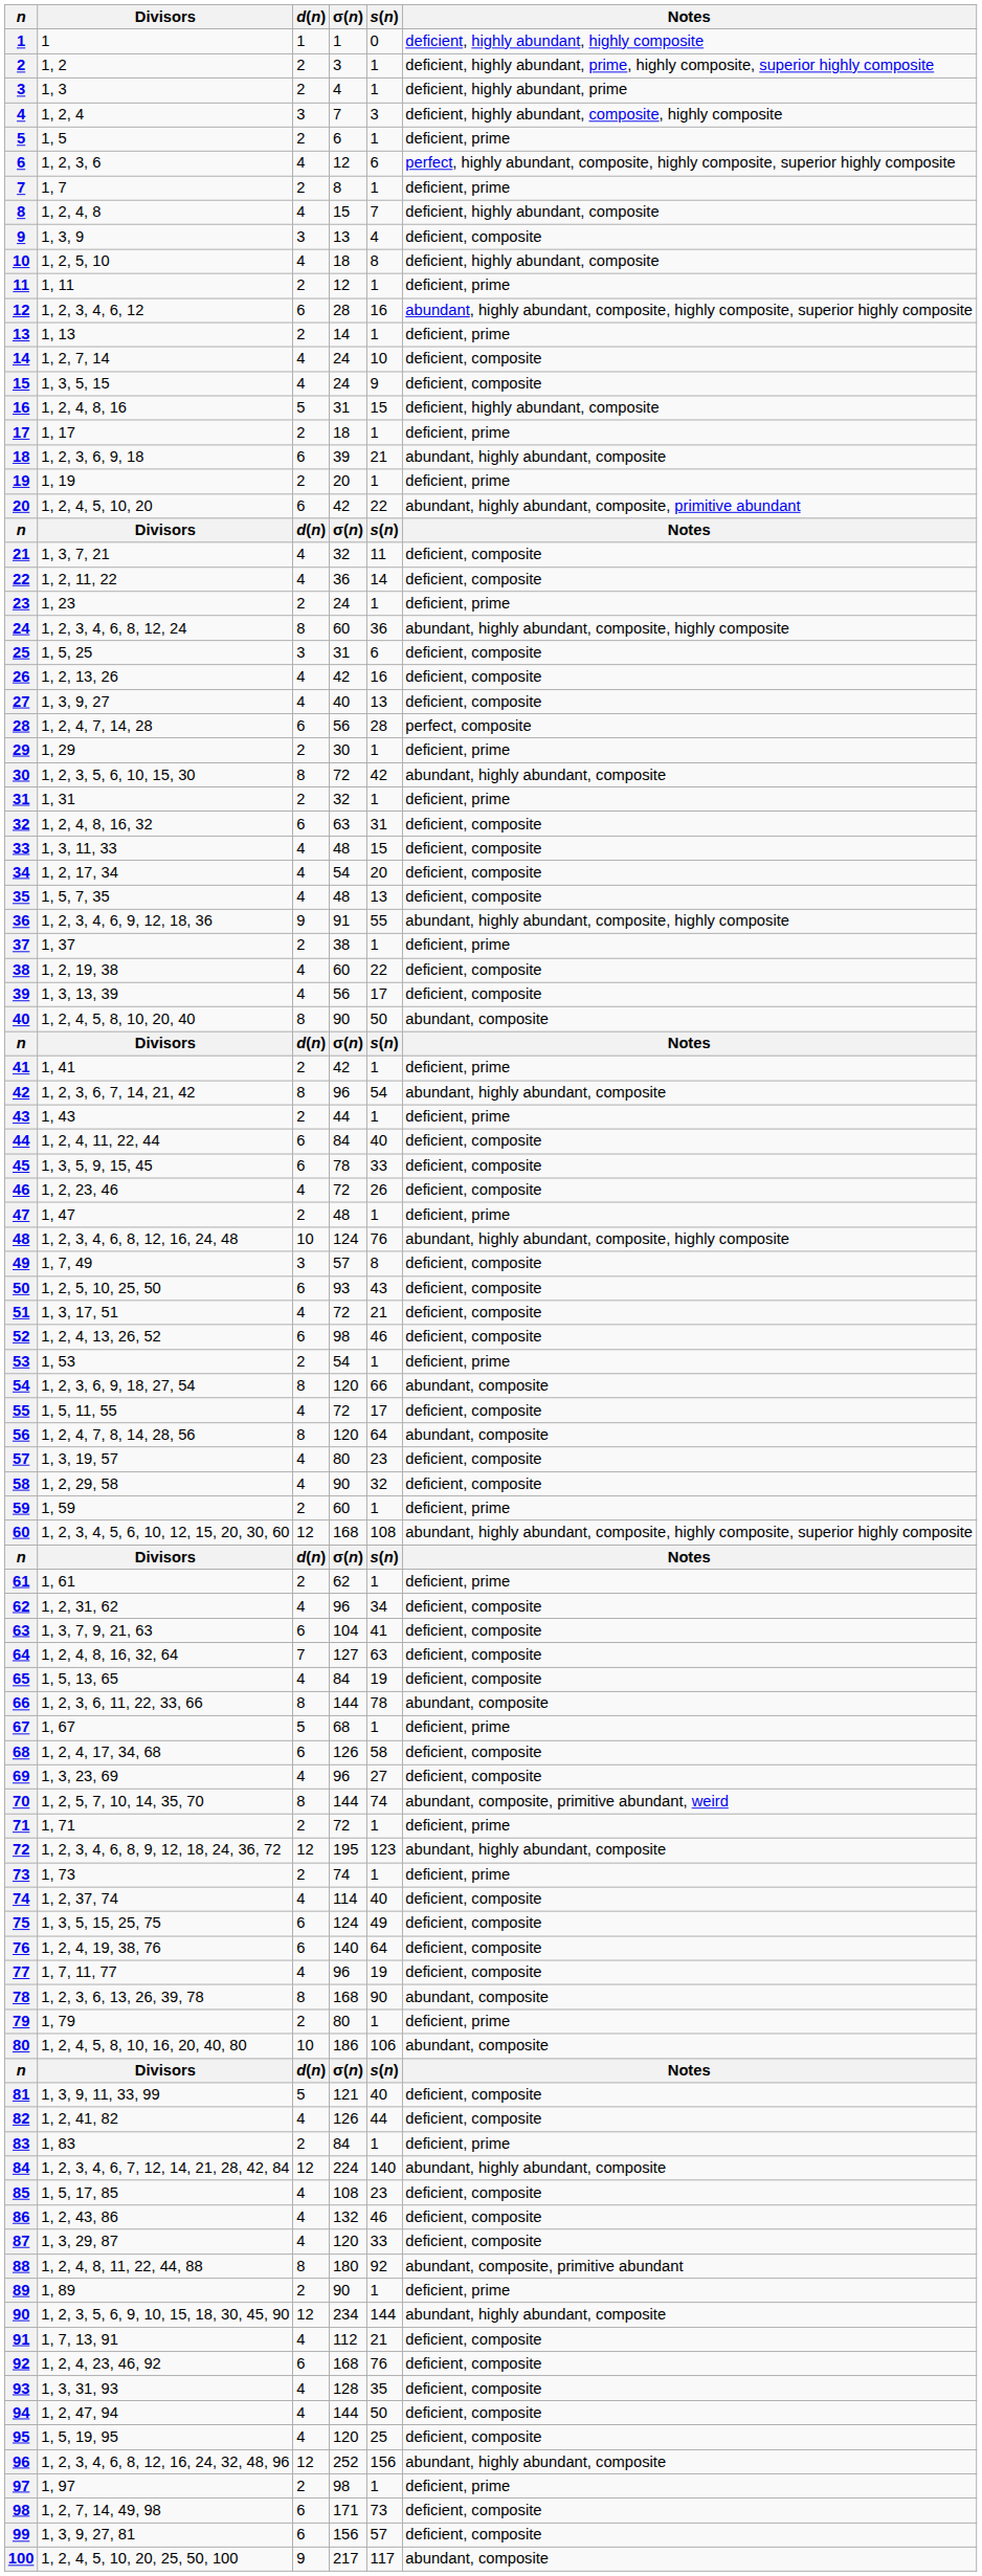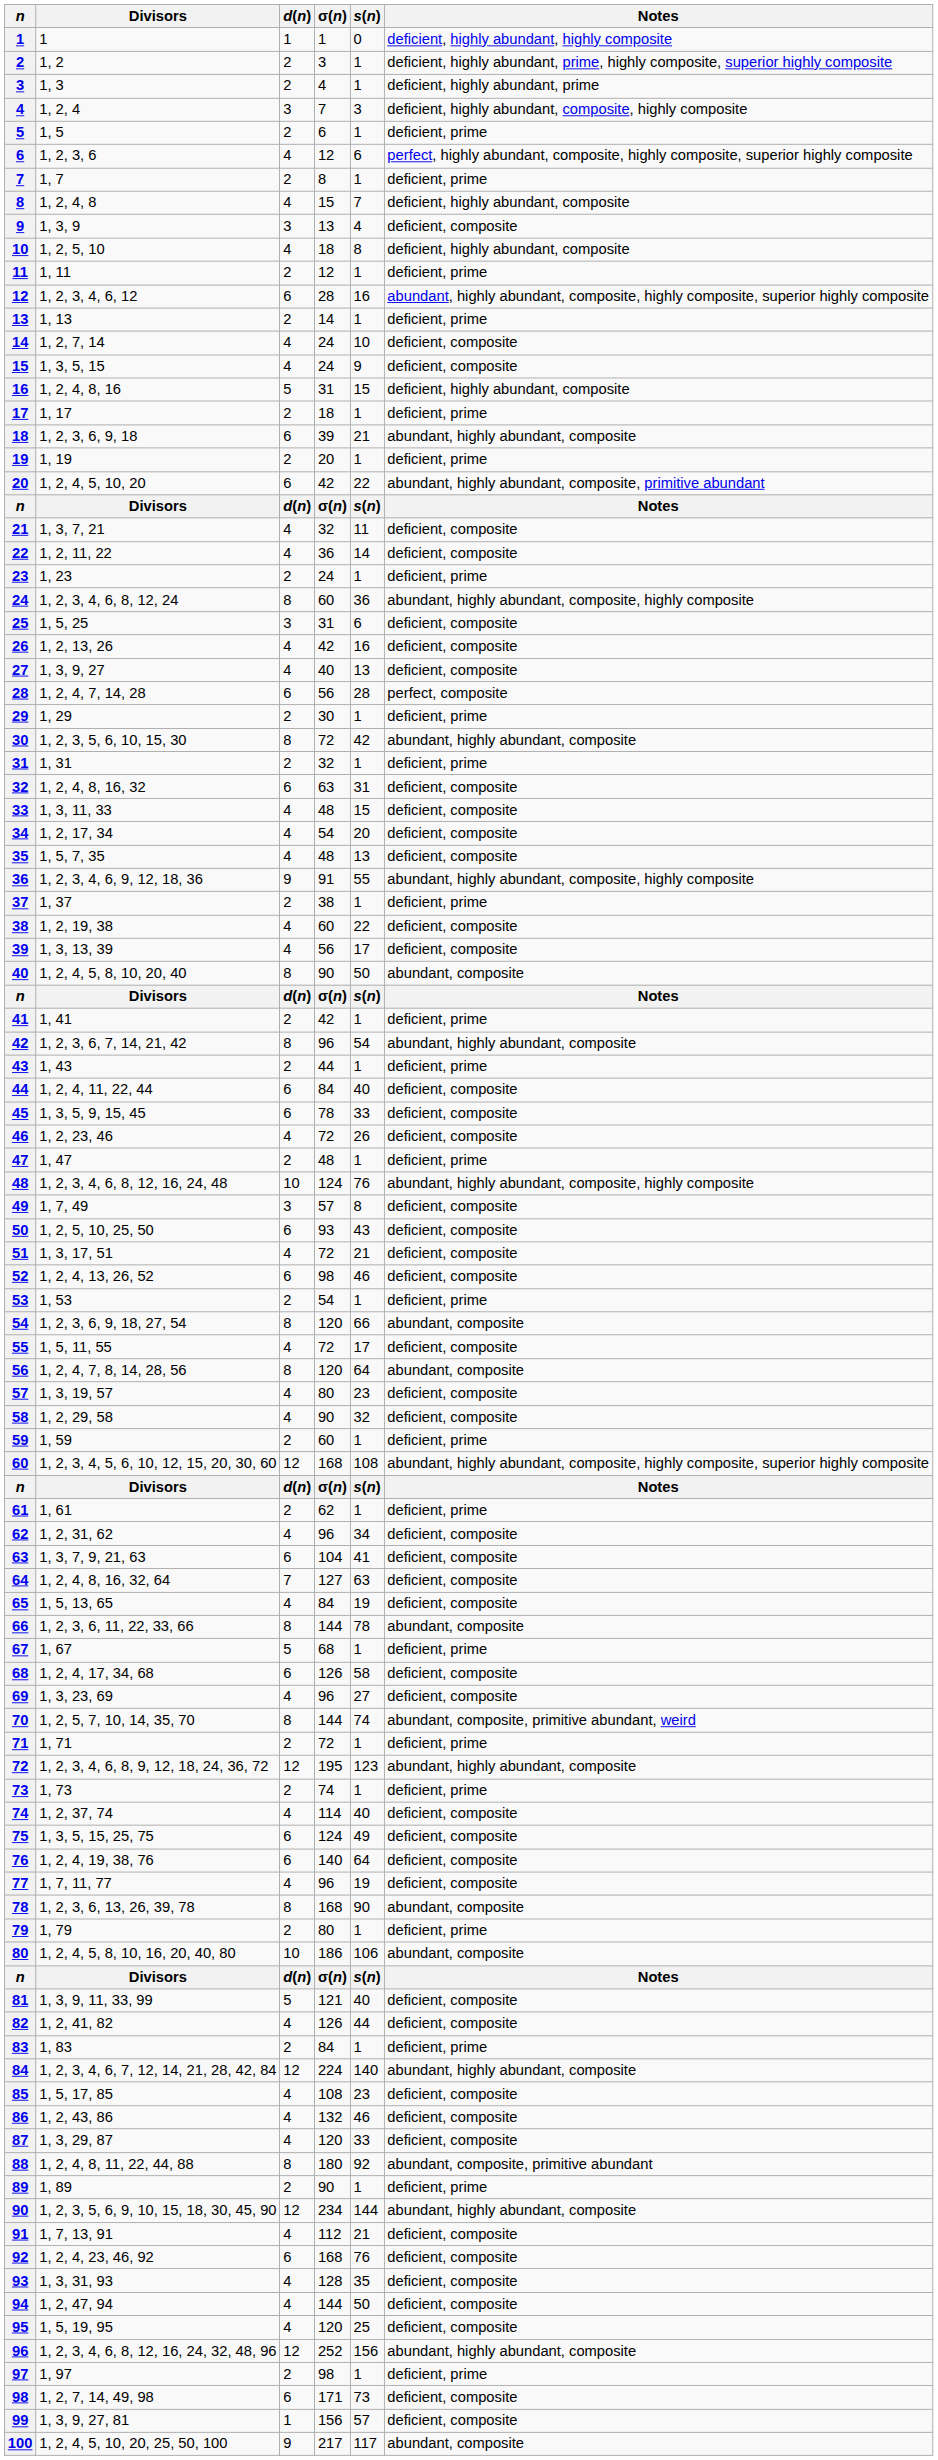99 | d(n): 6 -> 1
